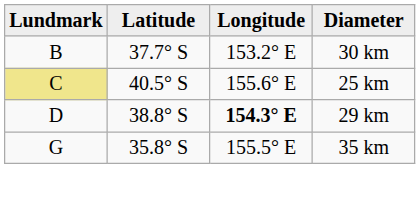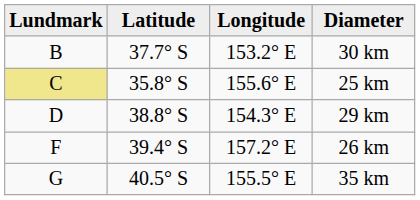25 km | Latitude: 40.5° S -> 35.8° S
29 km | Longitude: bold -> normal
+ row: F | 39.4° S | 157.2° E | 26 km
35 km | Latitude: 35.8° S -> 40.5° S
